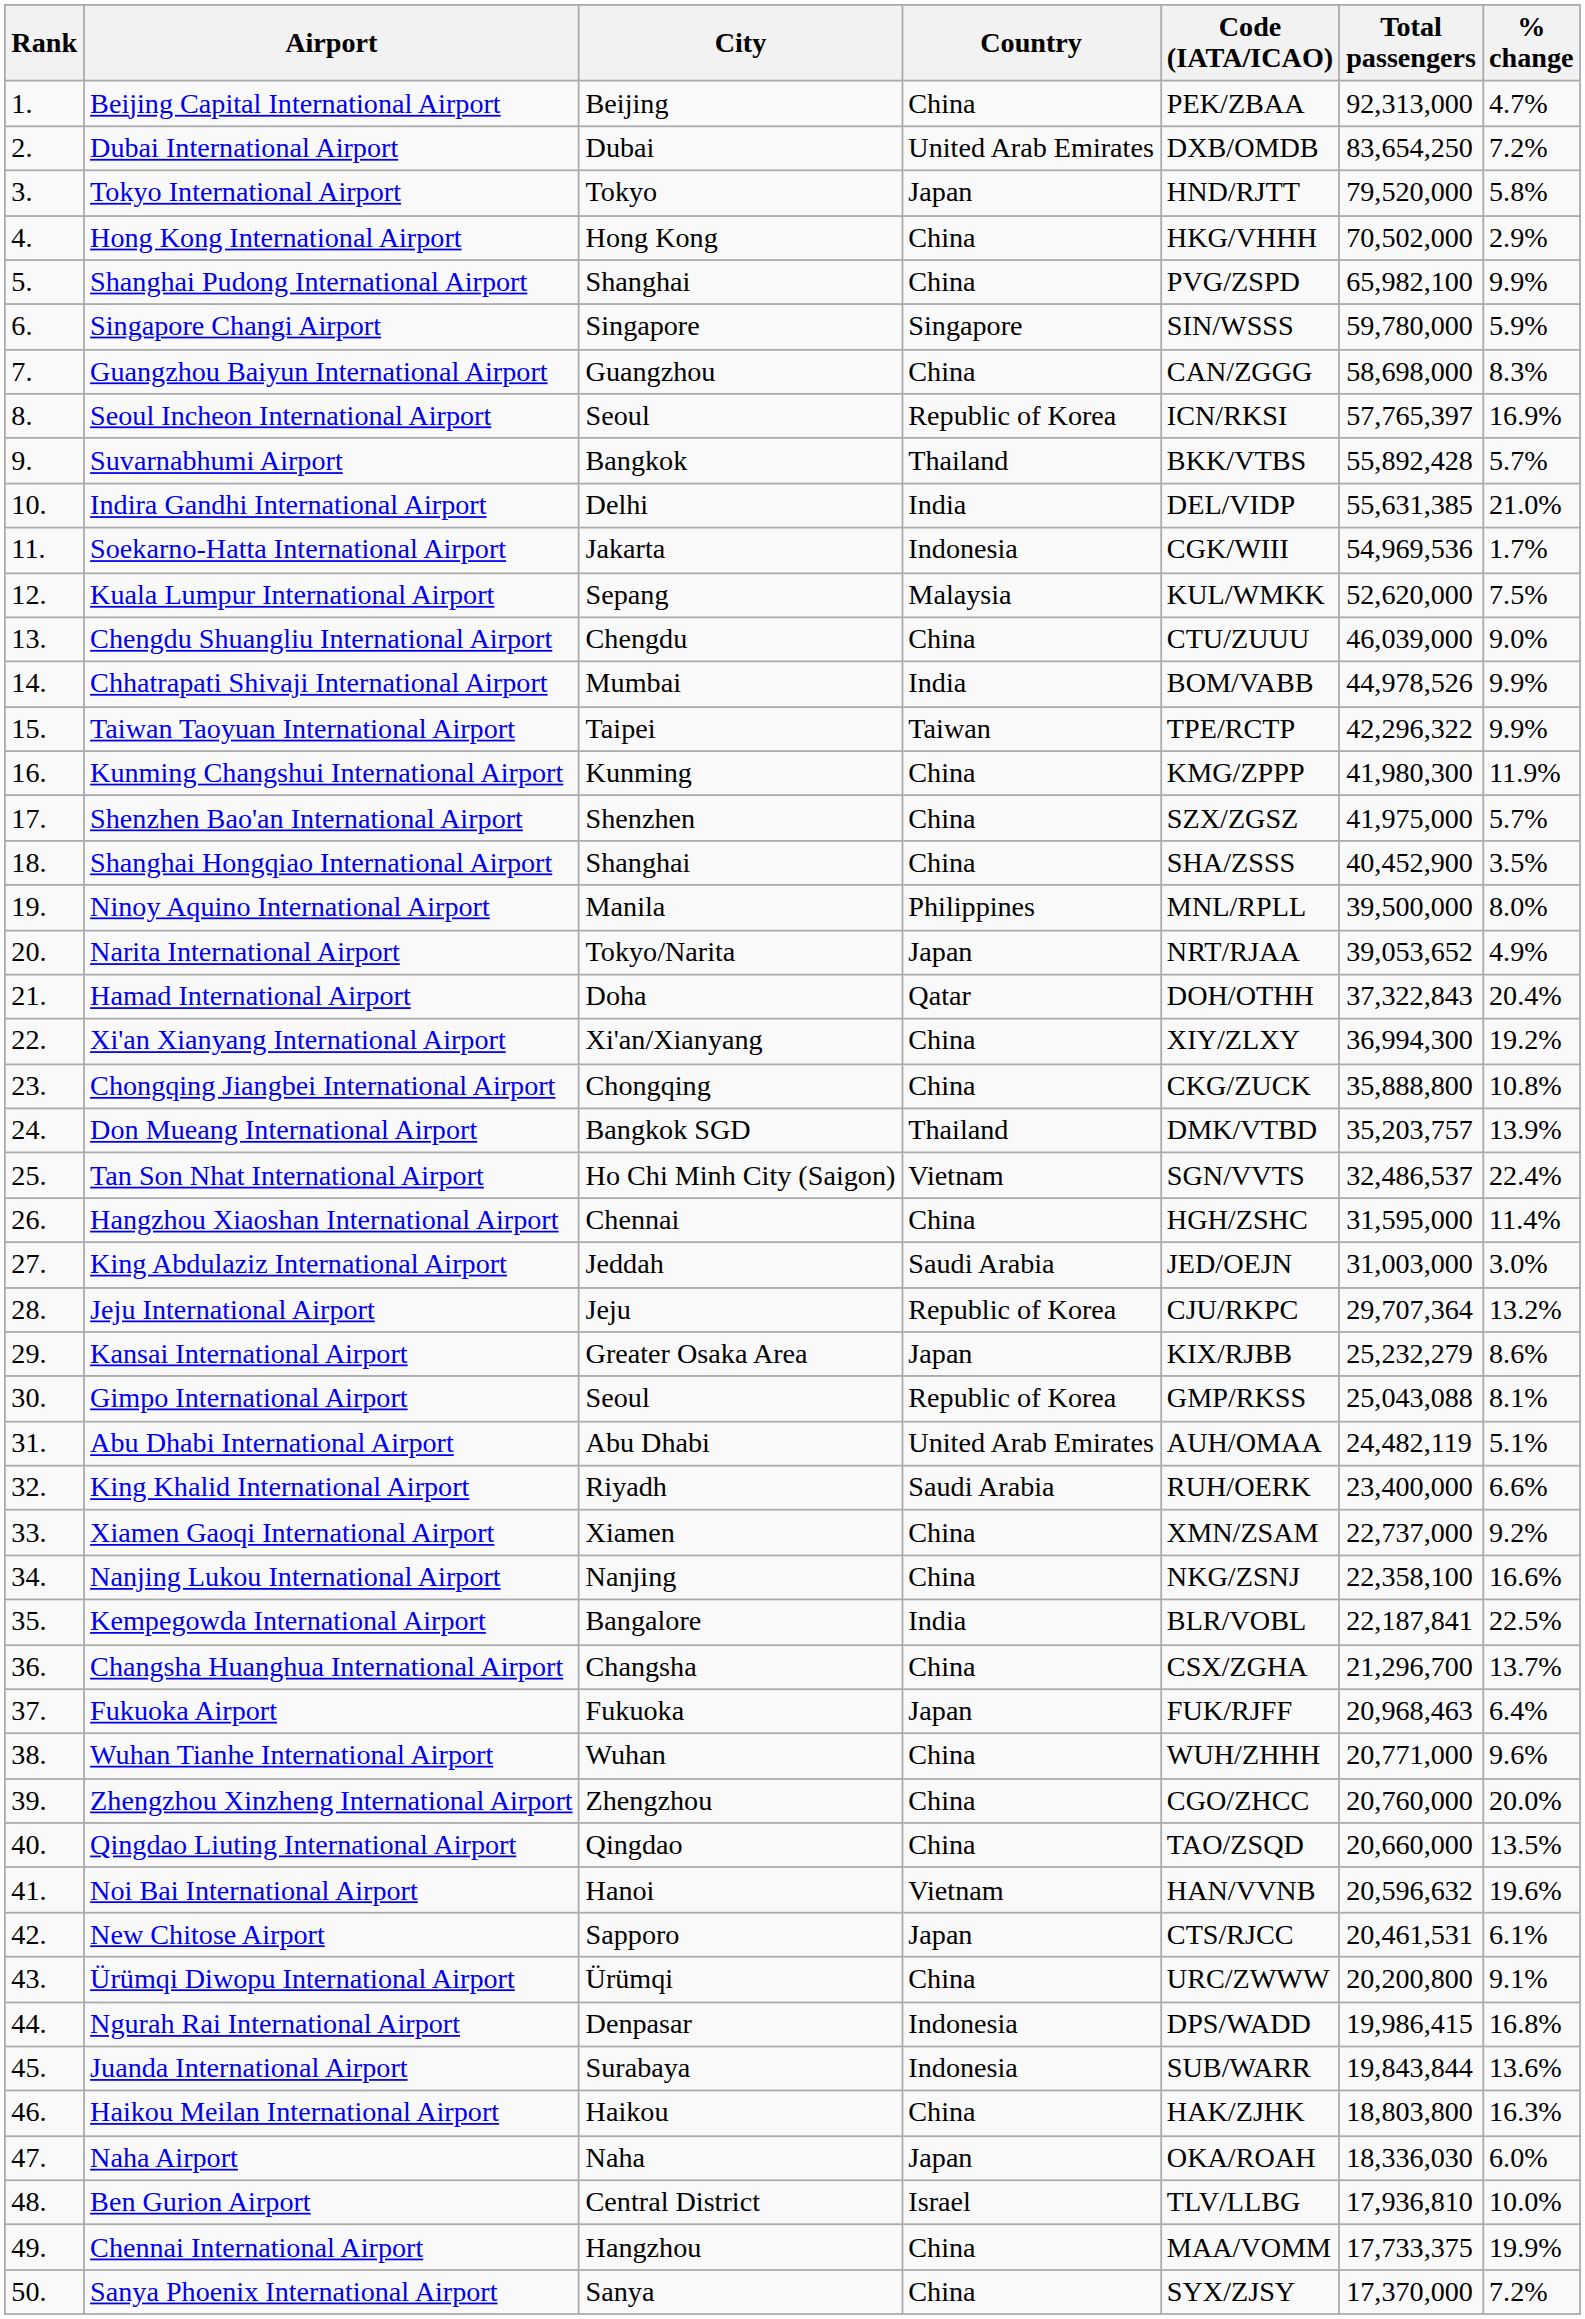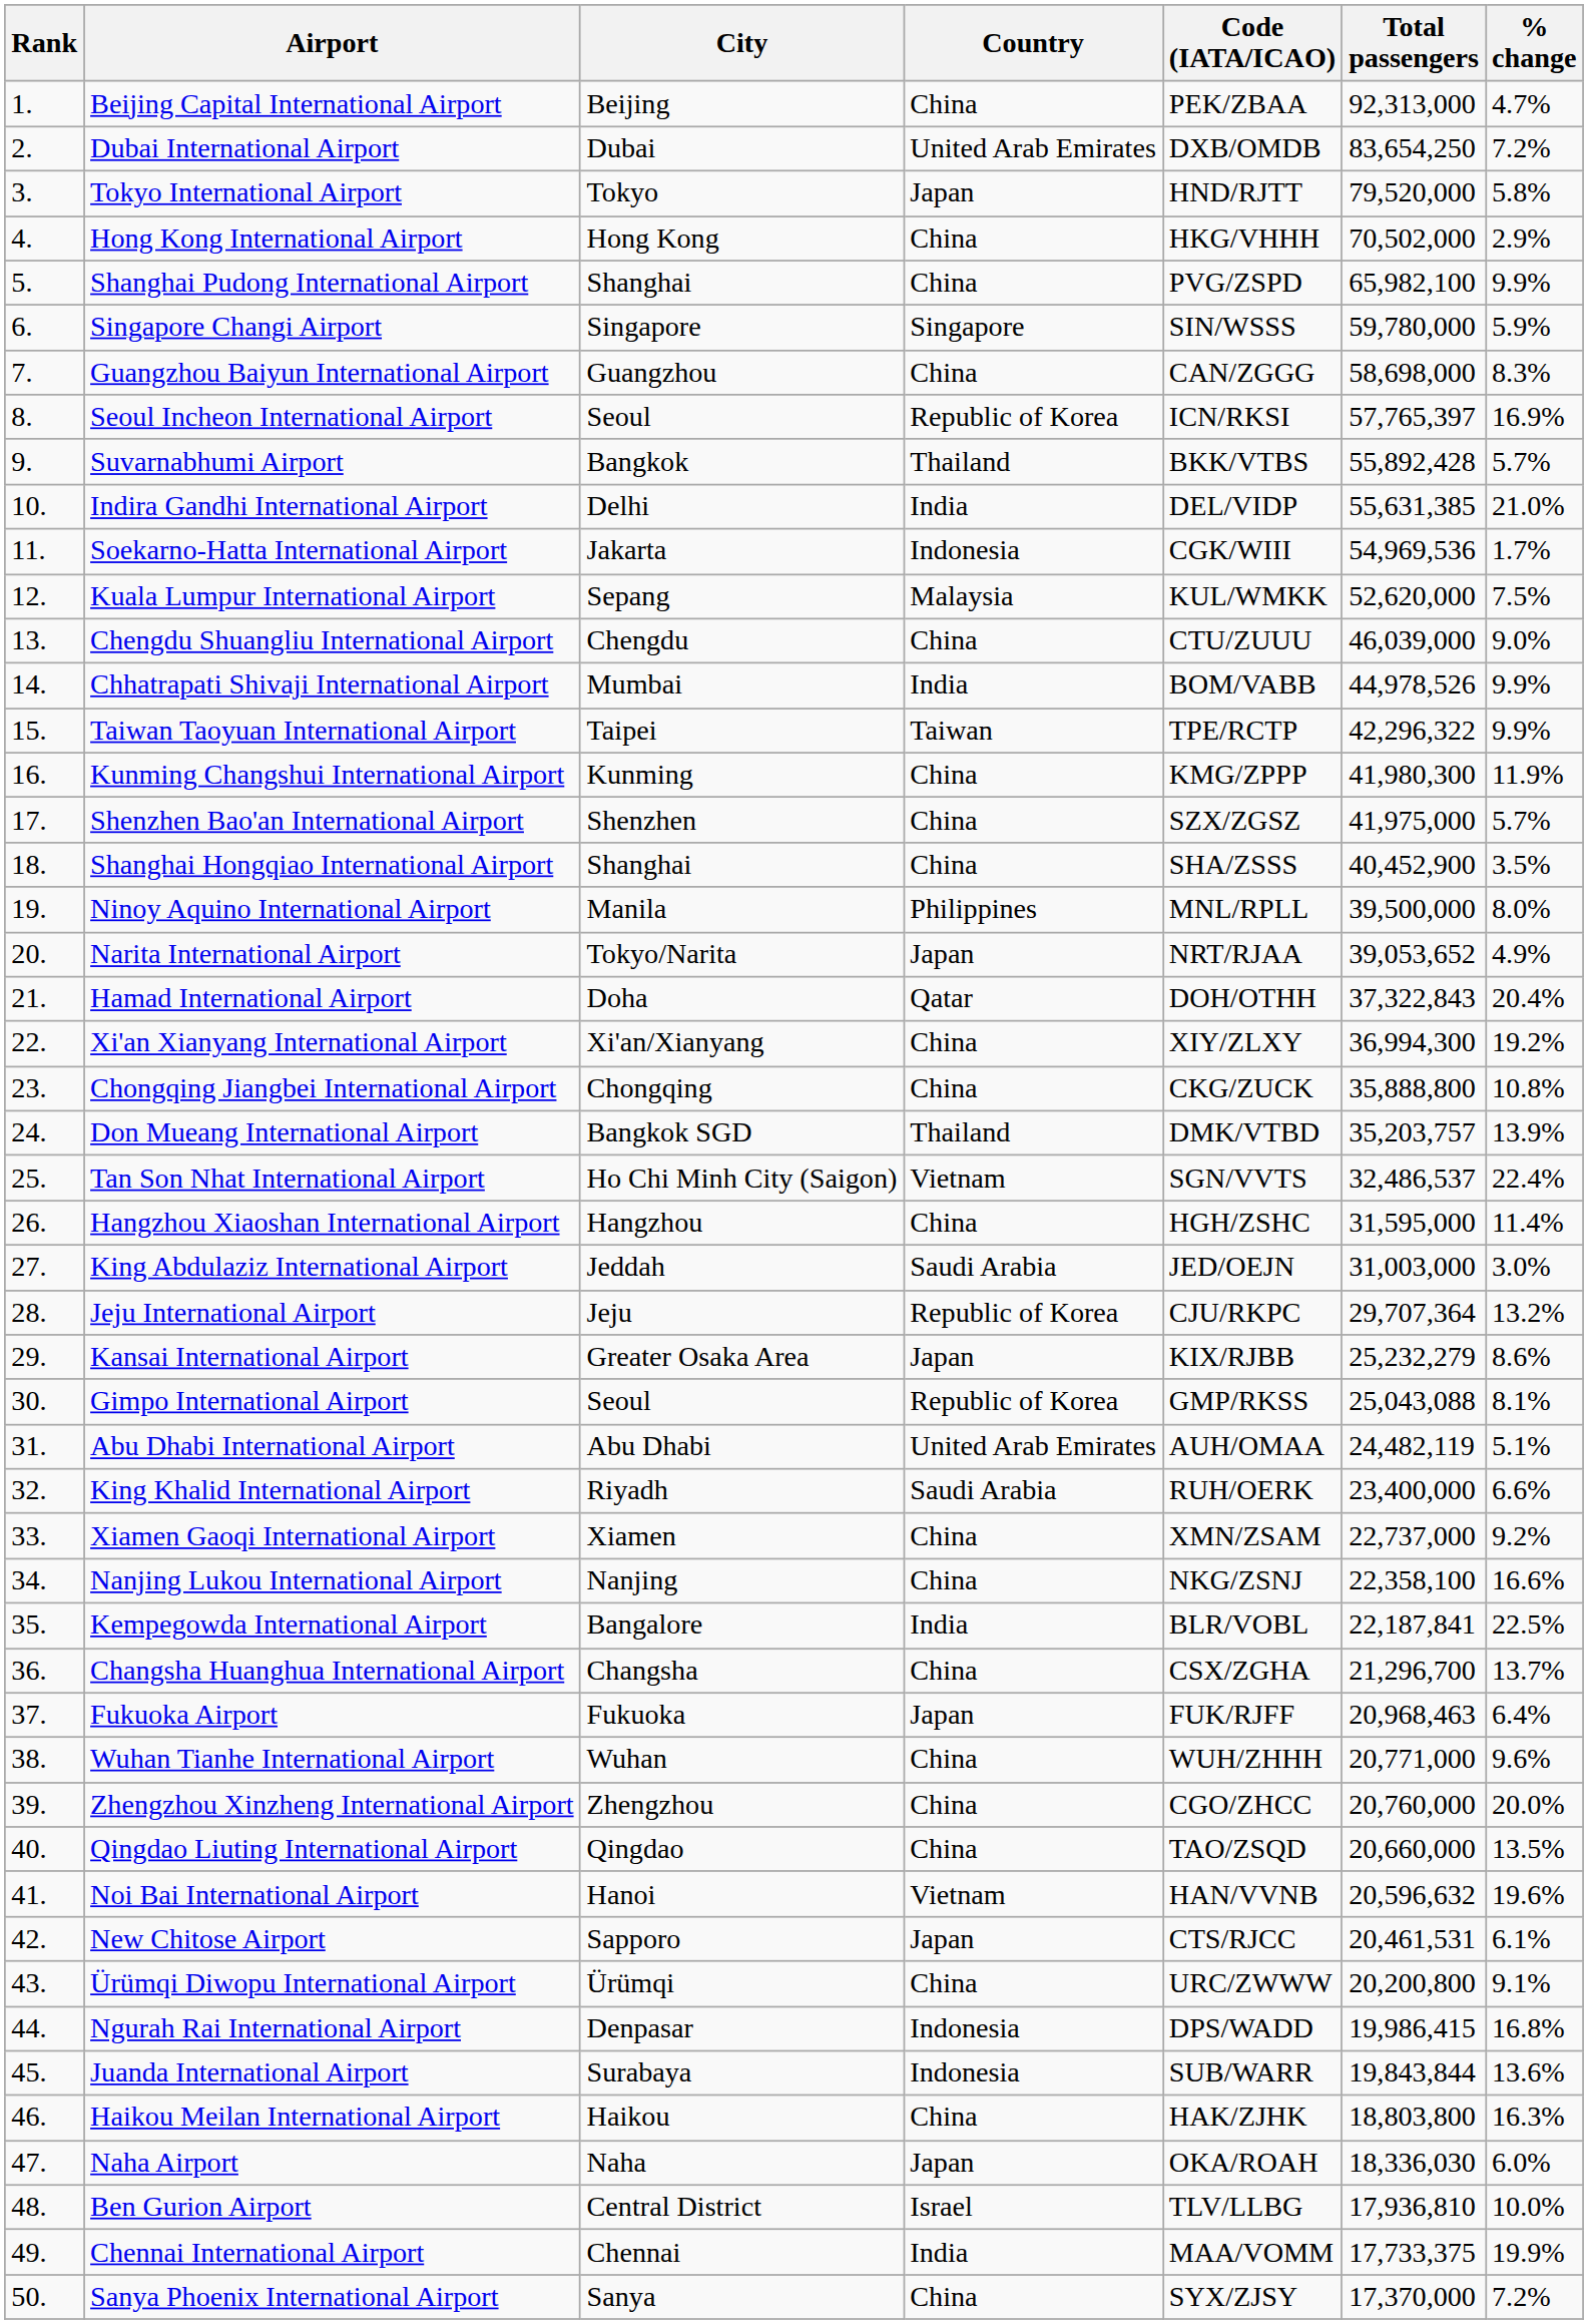Hangzhou Xiaoshan International Airport | City: Chennai -> Hangzhou
Chennai International Airport | City: Hangzhou -> Chennai
Chennai International Airport | Country: China -> India
